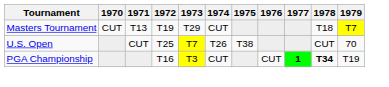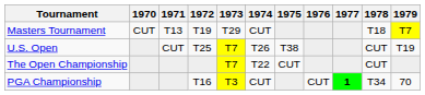U.S. Open | 1979: 70 -> T19
+ row: The Open Championship | T7 | T22 | CUT | CUT
PGA Championship | 1978: bold -> normal
PGA Championship | 1979: T19 -> 70
